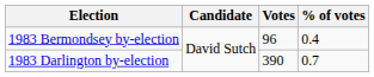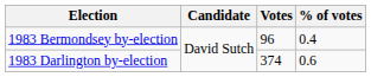1983 Darlington by-election | Votes: 390 -> 374
1983 Darlington by-election | % of votes: 0.7 -> 0.6
